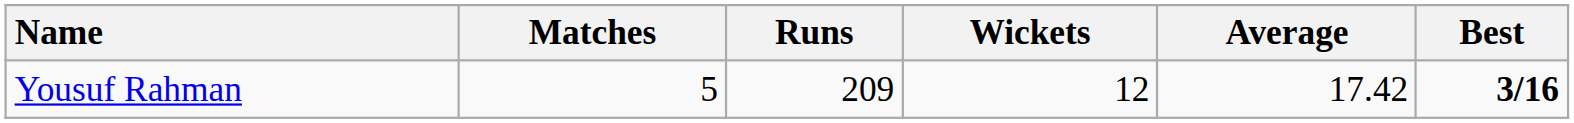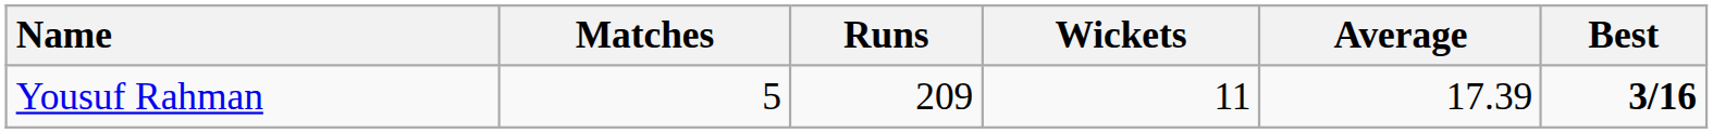Yousuf Rahman | Wickets: 12 -> 11
Yousuf Rahman | Average: 17.42 -> 17.39
